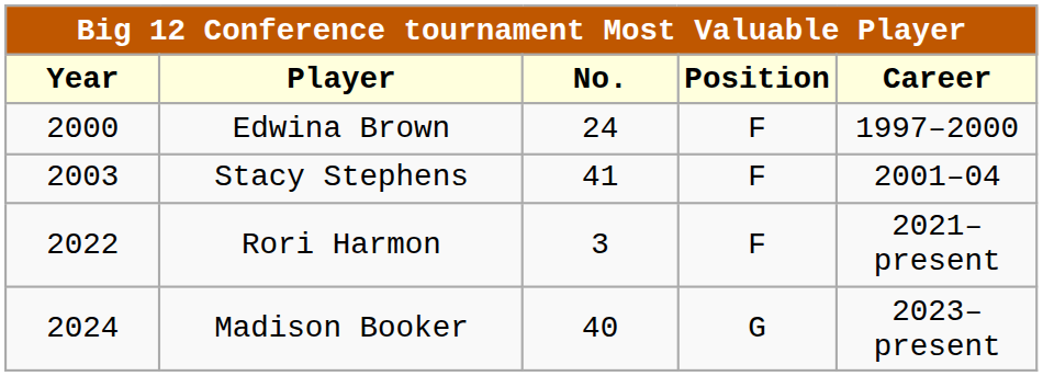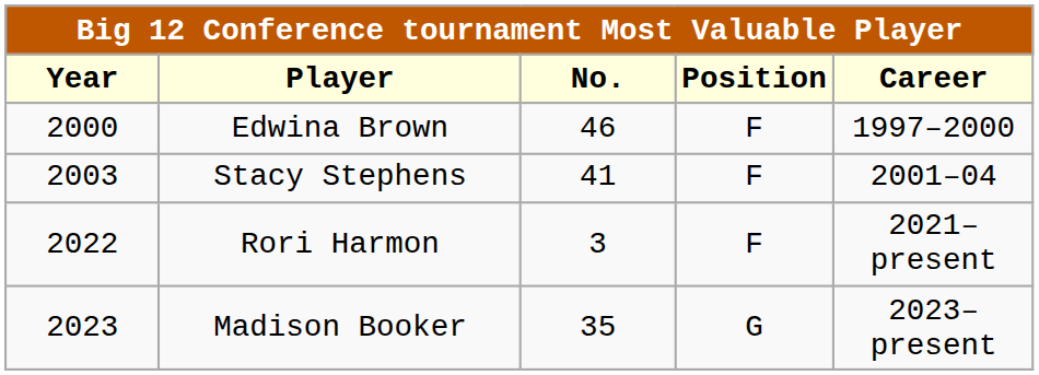Edwina Brown | No.: 24 -> 46
Madison Booker | Year: 2024 -> 2023
Madison Booker | No.: 40 -> 35
